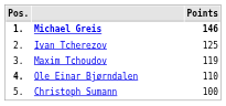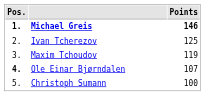Ole Einar Bjørndalen | Points: 110 -> 107
